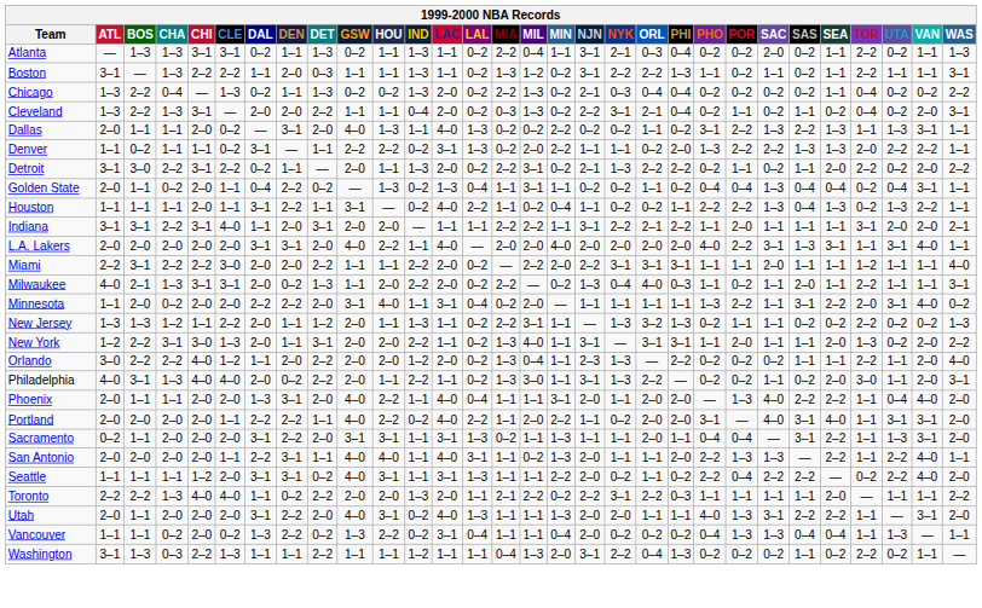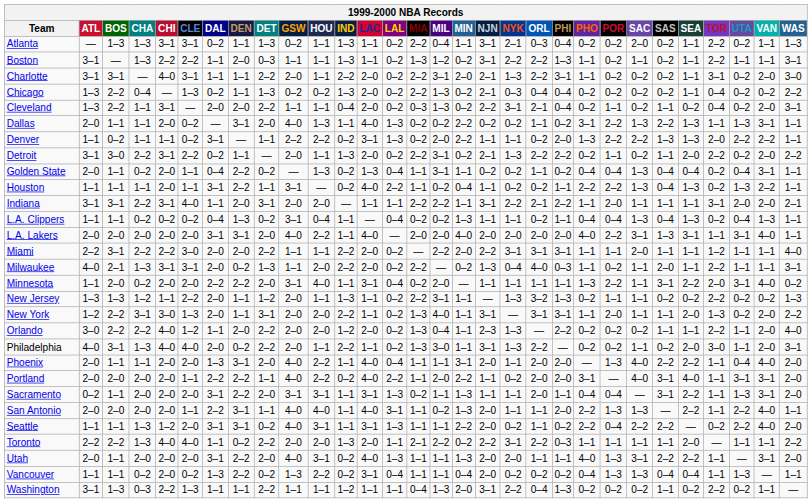+ row: Charlotte | 3–1 | 3–1 | — | 4–0 | 3–1 | 1–1 | 1–1 | 2–2 | 2–0 | 1–1 | 2–2 | 2–0 | 0–2 | 2–2 | 3–1 | 2–0 | 2–1 | 1–3 | 2–2 | 3–1 | 1–1 | 0–2 | 0–2 | 0–2 | 1–1 | 3–1 | 0–2 | 2–0 | 3–0
Cleveland | CHA: 1–3 -> 1–1
+ row: L.A. Clippers | 1–1 | 1–1 | 0–2 | 0–2 | 0–2 | 0–4 | 1–3 | 0–2 | 3–1 | 0–4 | 1–1 | — | 0–4 | 0–2 | 0–2 | 1–3 | 1–1 | 1–1 | 0–2 | 1–1 | 0–4 | 0–4 | 1–3 | 0–4 | 1–3 | 0–2 | 0–4 | 1–3 | 1–1
Seattle | CHA: 1–1 -> 1–3
